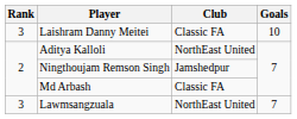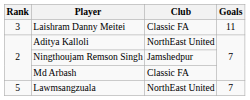Laishram Danny Meitei | Goals: 10 -> 11
Lawmsangzuala | Rank: 3 -> 5
